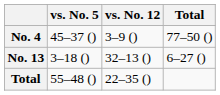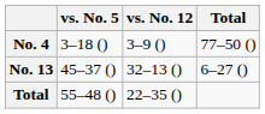No. 4 | vs. No. 5: 45–37 () -> 3–18 ()
No. 13 | vs. No. 5: 3–18 () -> 45–37 ()
